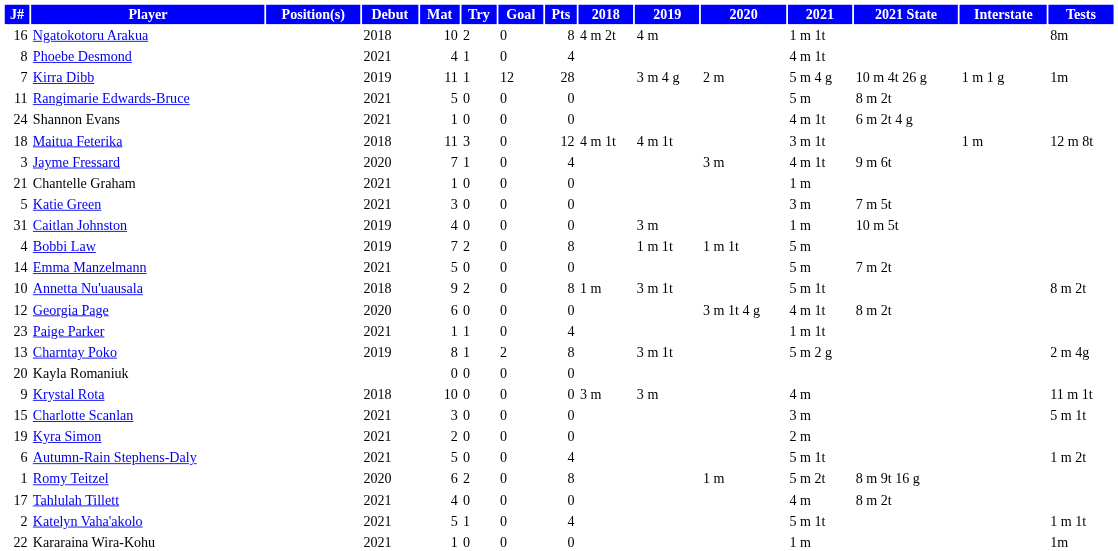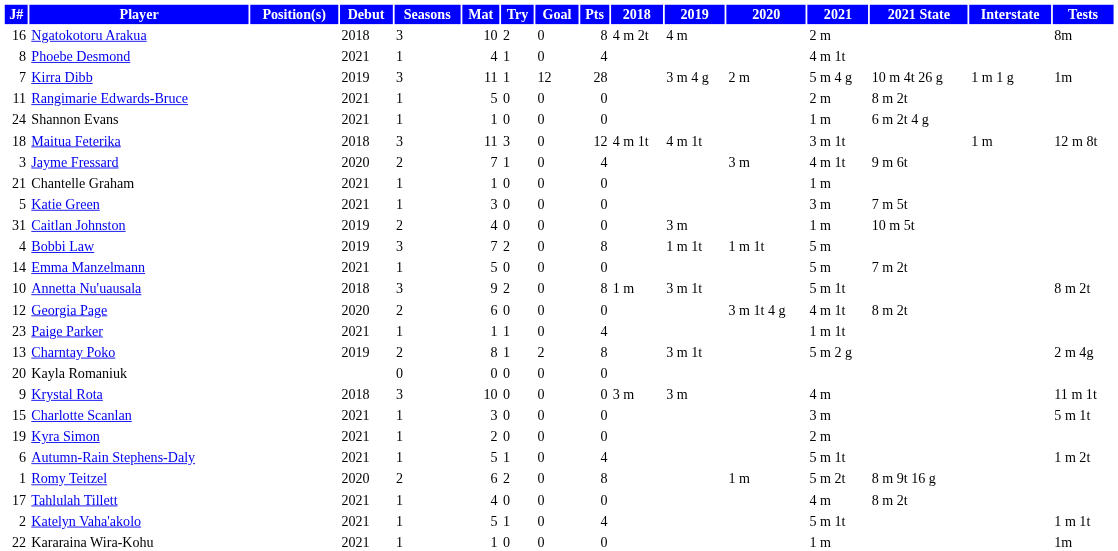+ column: Seasons | 3 | 1 | 3 | 1 | 1 | 3 | 2 | 1 | 1 | 2 | 3 | 1 | 3 | 2 | 1 | 2 | 0 | 3 | 1 | 1 | 1 | 2 | 1 | 1 | 1
Ngatokotoru Arakua | 2021: 1 m 1t -> 2 m
Rangimarie Edwards-Bruce | 2021: 5 m -> 2 m
Shannon Evans | 2021: 4 m 1t -> 1 m
Autumn-Rain Stephens-Daly | Try: 0 -> 1
